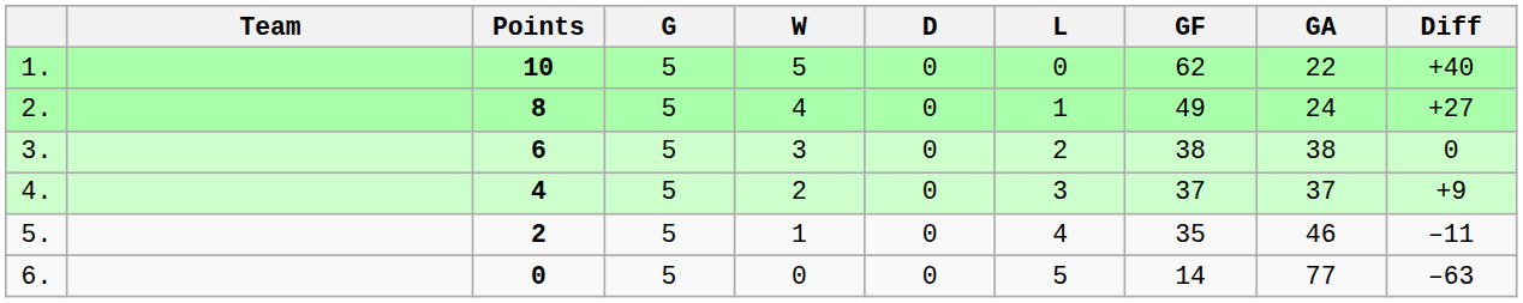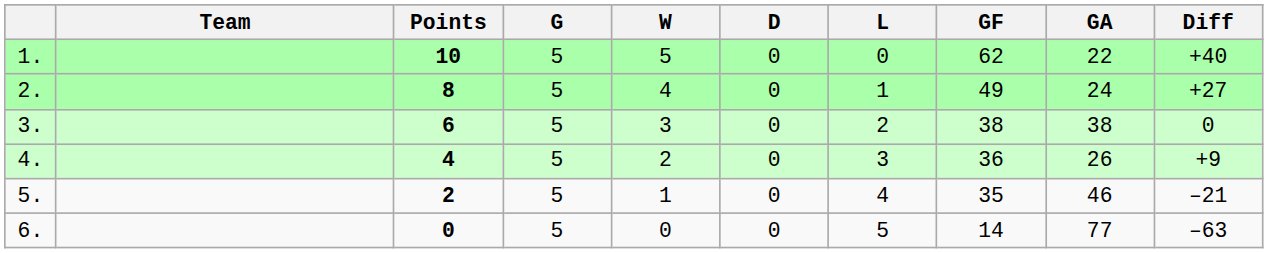4. | GF: 37 -> 36
4. | GA: 37 -> 26
5. | Diff: –11 -> –21
